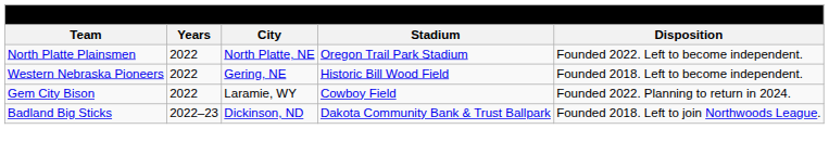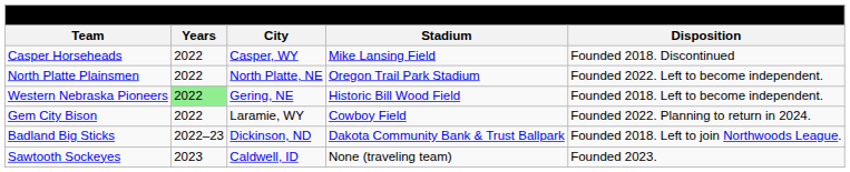+ row: Casper Horseheads | 2022 | Casper, WY | Mike Lansing Field | Founded 2018. Discontinued
Western Nebraska Pioneers | Years: no background -> lightgreen background
+ row: Sawtooth Sockeyes | 2023 | Caldwell, ID | None (traveling team) | Founded 2023.
